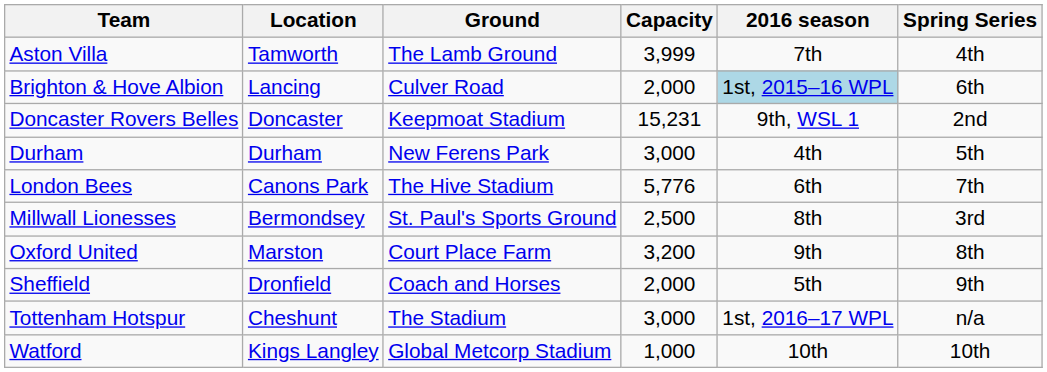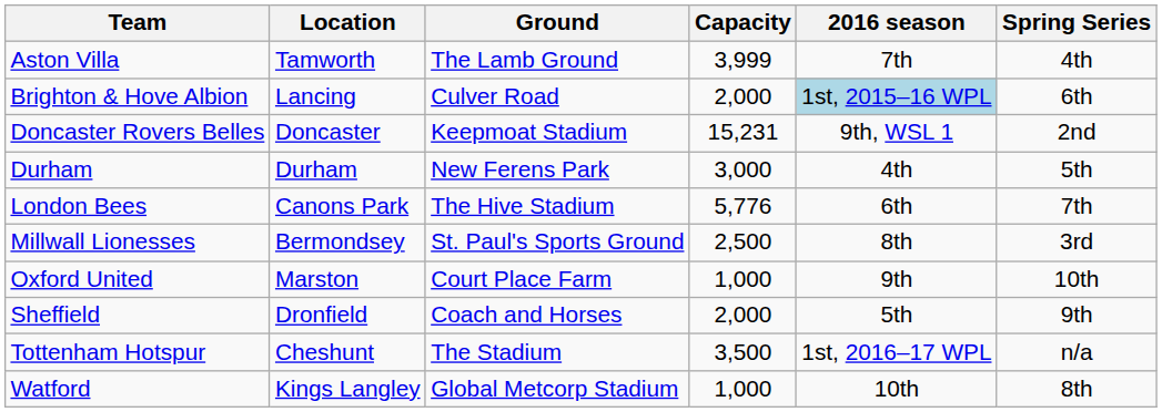Oxford United | Capacity: 3,200 -> 1,000
Oxford United | Spring Series: 8th -> 10th
Tottenham Hotspur | Capacity: 3,000 -> 3,500
Watford | Spring Series: 10th -> 8th
